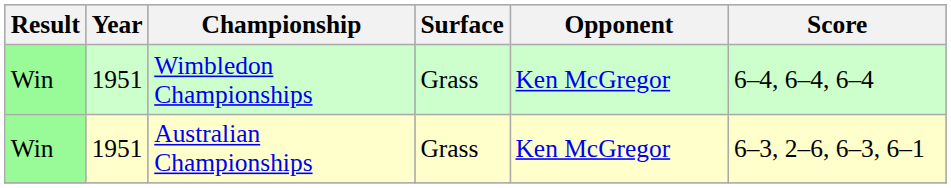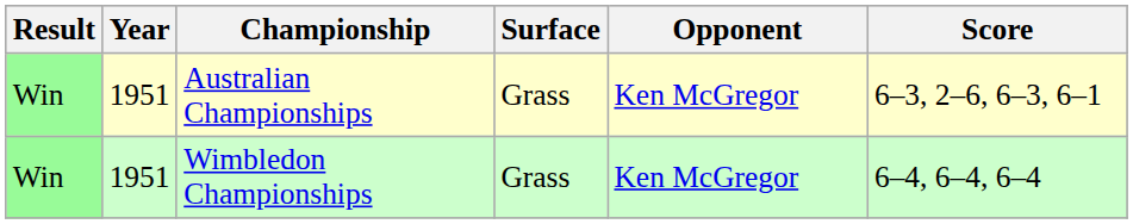rows swapped: Australian Championships <-> Wimbledon Championships
